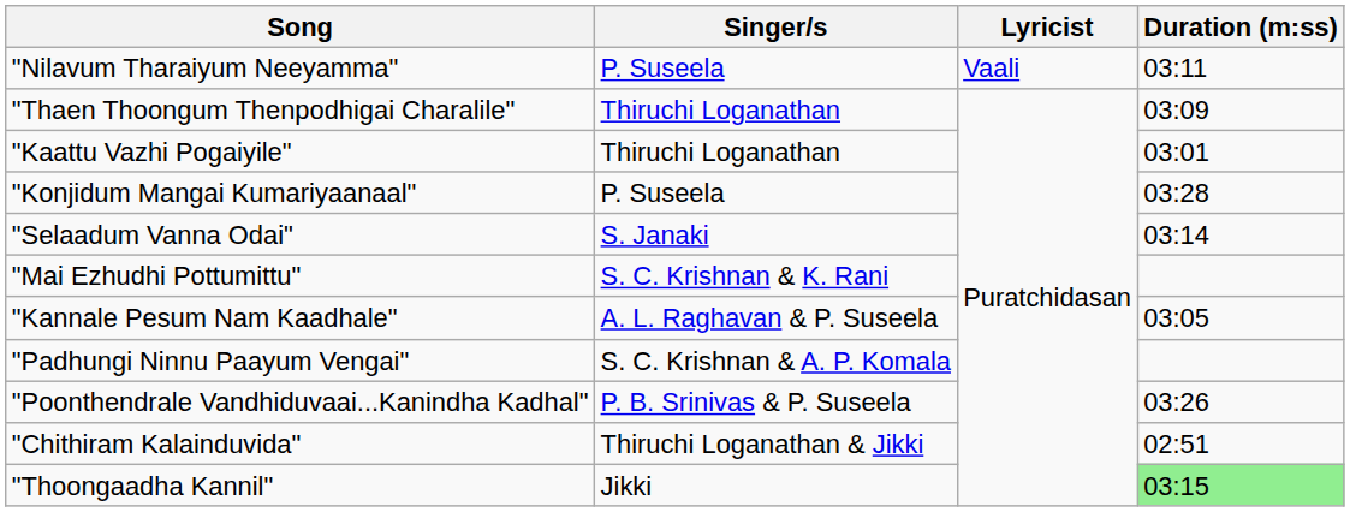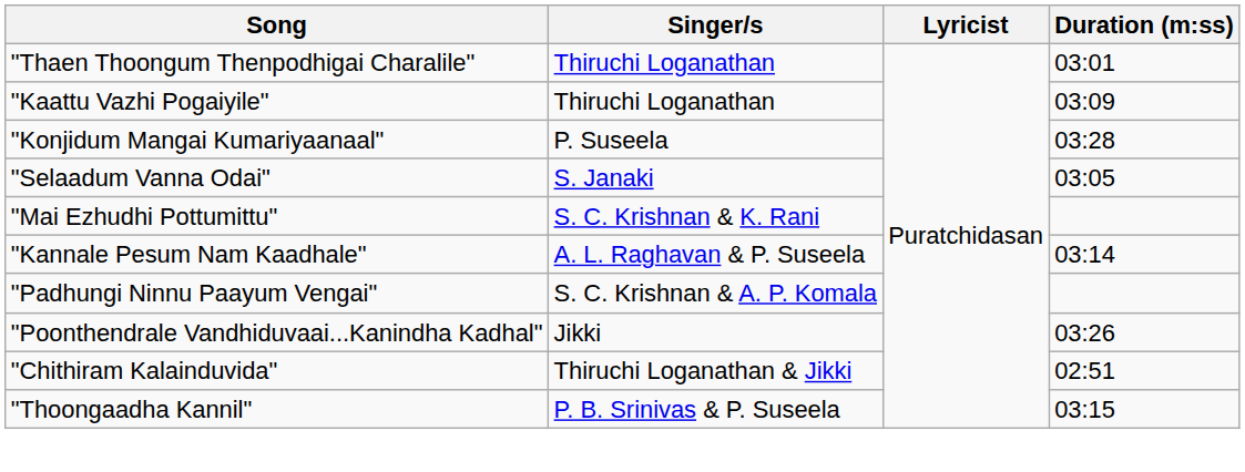- row: "Nilavum Tharaiyum Neeyamma" | P. Suseela | Vaali | 03:11
"Thaen Thoongum Thenpodhigai Charalile" | Duration (m:ss): 03:09 -> 03:01
"Kaattu Vazhi Pogaiyile" | Duration (m:ss): 03:01 -> 03:09
"Selaadum Vanna Odai" | Duration (m:ss): 03:14 -> 03:05
"Kannale Pesum Nam Kaadhale" | Duration (m:ss): 03:05 -> 03:14
"Poonthendrale Vandhiduvaai...Kanindha Kadhal" | Singer/s: P. B. Srinivas & P. Suseela -> Jikki
"Thoongaadha Kannil" | Singer/s: Jikki -> P. B. Srinivas & P. Suseela
"Thoongaadha Kannil" | Duration (m:ss): lightgreen background -> no background
